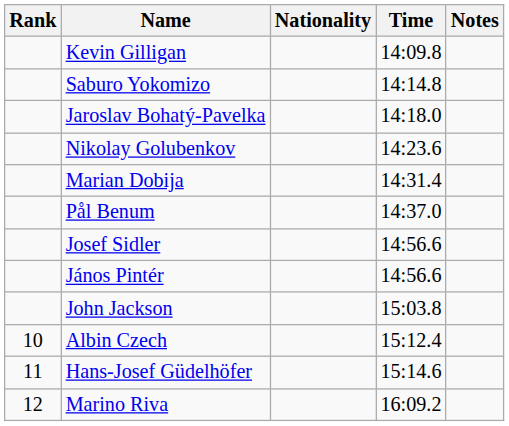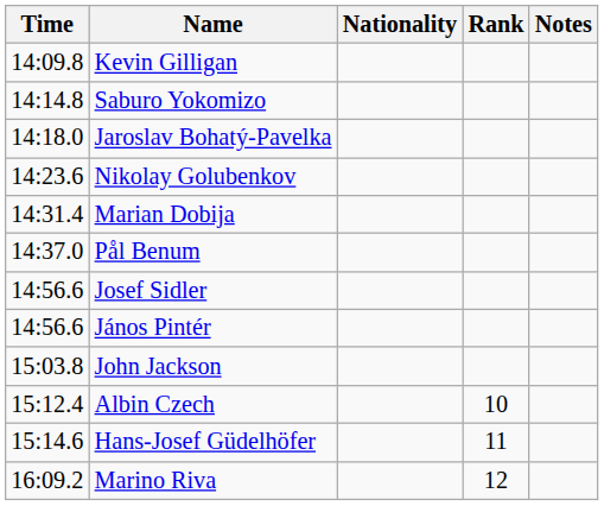columns swapped: Rank <-> Time
